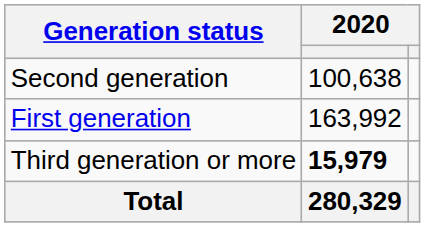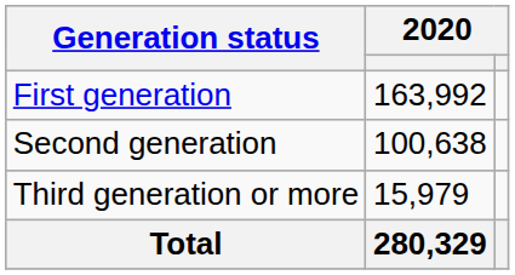rows swapped: First generation <-> Second generation
Third generation or more | column 2: bold -> normal
